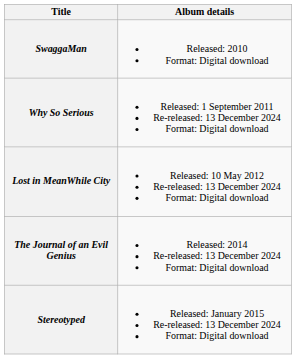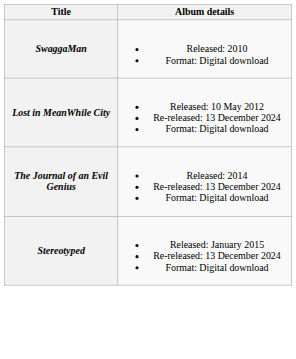- row: Why So Serious | Released: 1 September 2011 Re-released: 13 December 2024 Format: Digital download
